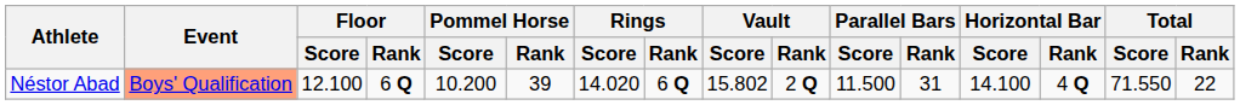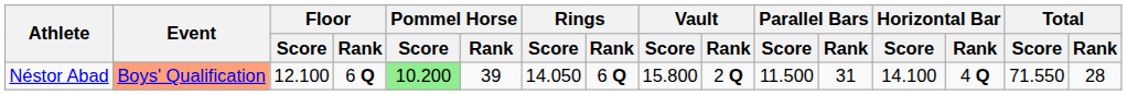Néstor Abad | Pommel Horse / Score: no background -> lightgreen background
Néstor Abad | Rings / Score: 14.020 -> 14.050
Néstor Abad | Vault / Score: 15.802 -> 15.800
Néstor Abad | Total / Rank: 22 -> 28
